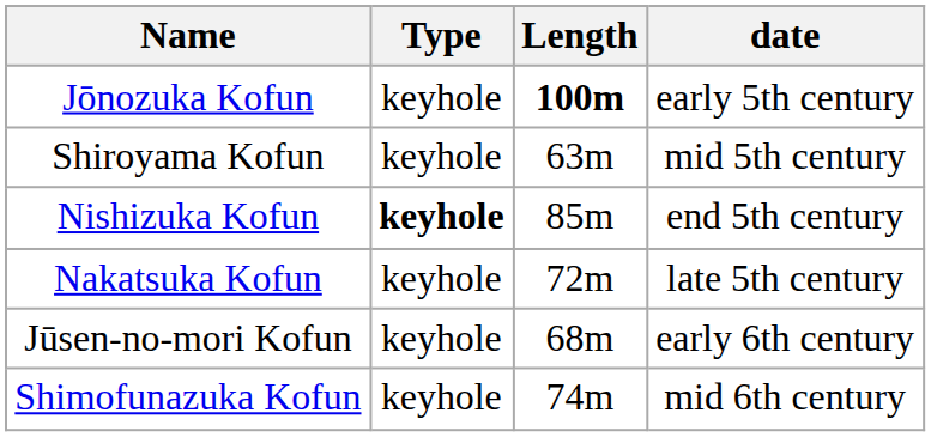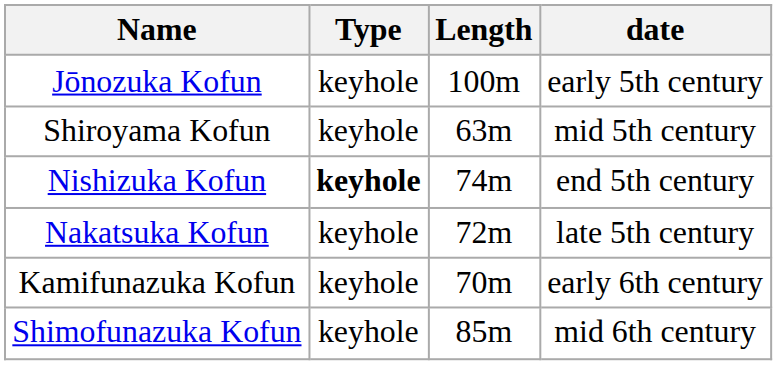Jōnozuka Kofun | Length: bold -> normal
Nishizuka Kofun | Length: 85m -> 74m
- row: Jūsen-no-mori Kofun | keyhole | 68m | early 6th century
+ row: Kamifunazuka Kofun | keyhole | 70m | early 6th century
Shimofunazuka Kofun | Length: 74m -> 85m
